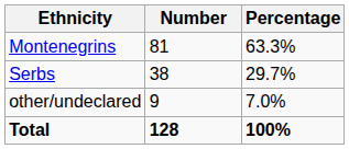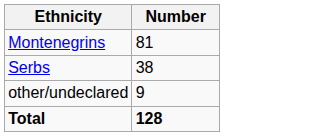- column: Percentage | 63.3% | 29.7% | 7.0% | 100%
